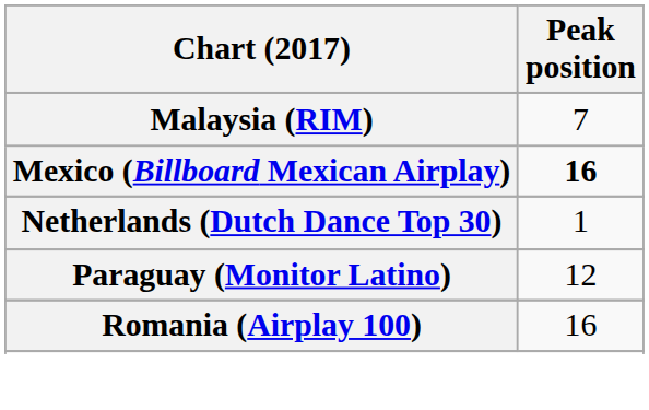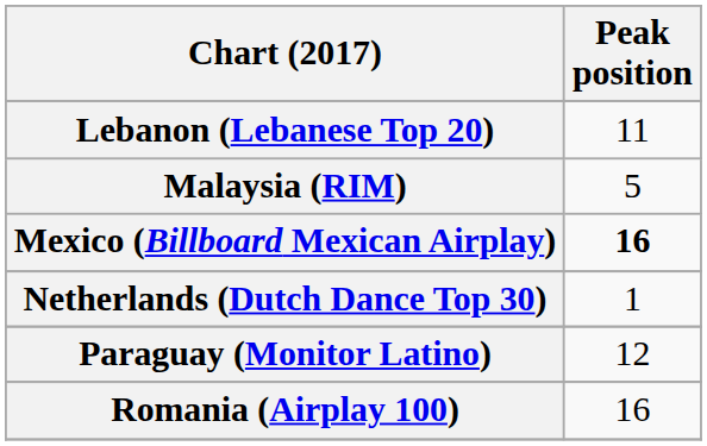+ row: Lebanon (Lebanese Top 20) | 11
Malaysia (RIM) | Peak position: 7 -> 5
